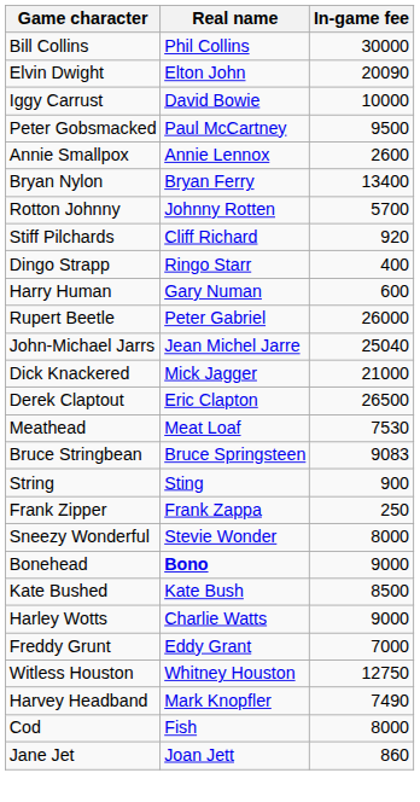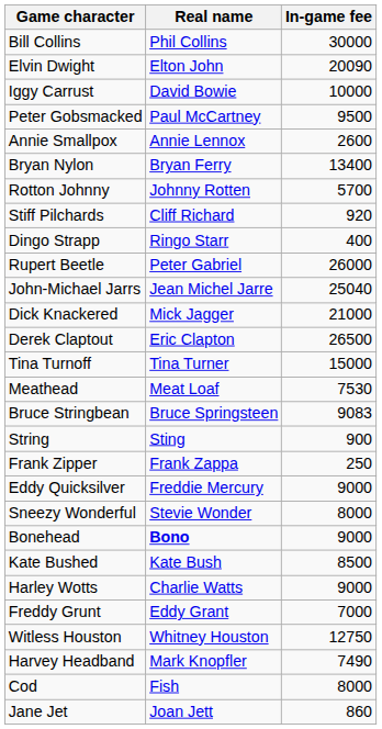- row: Harry Human | Gary Numan | 600
+ row: Tina Turnoff | Tina Turner | 15000
+ row: Eddy Quicksilver | Freddie Mercury | 9000
